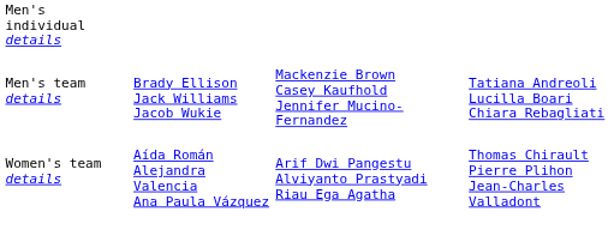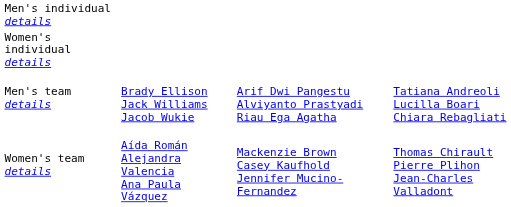+ row: Women's individual details
Men's team details | column 3: Mackenzie Brown Casey Kaufhold Jennifer Mucino-Fernandez -> Arif Dwi Pangestu Alviyanto Prastyadi Riau Ega Agatha
Women's team details | column 3: Arif Dwi Pangestu Alviyanto Prastyadi Riau Ega Agatha -> Mackenzie Brown Casey Kaufhold Jennifer Mucino-Fernandez
